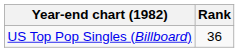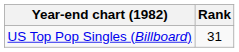US Top Pop Singles (Billboard) | Rank: 36 -> 31
